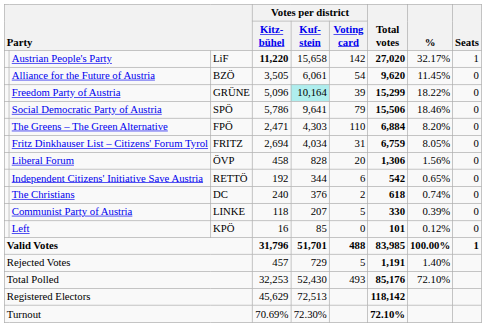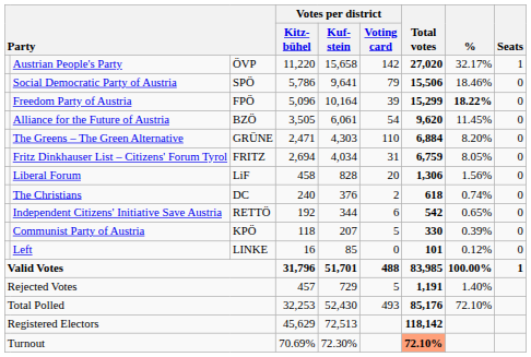Austrian People's Party | column 3: LiF -> ÖVP
Austrian People's Party | Votes per district / Kitz- bühel: bold -> normal
rows swapped: Social Democratic Party of Austria <-> Alliance for the Future of Austria
Freedom Party of Austria | column 3: GRÜNE -> FPÖ
Freedom Party of Austria | Votes per district / Kuf- stein: paleturquoise background -> no background
Freedom Party of Austria | %: normal -> bold
The Greens – The Green Alternative | column 3: FPÖ -> GRÜNE
Liberal Forum | column 3: ÖVP -> LiF
rows swapped: The Christians <-> Independent Citizens' Initiative Save Austria
Communist Party of Austria | column 3: LINKE -> KPÖ
Left | column 3: KPÖ -> LINKE
Turnout | Total votes: no background -> lightsalmon background
